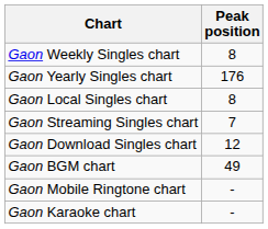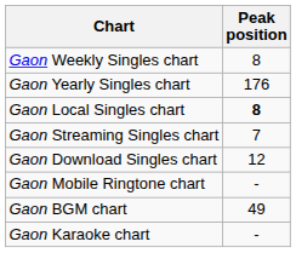Gaon Local Singles chart | Peak position: normal -> bold
rows swapped: Gaon BGM chart <-> Gaon Mobile Ringtone chart
